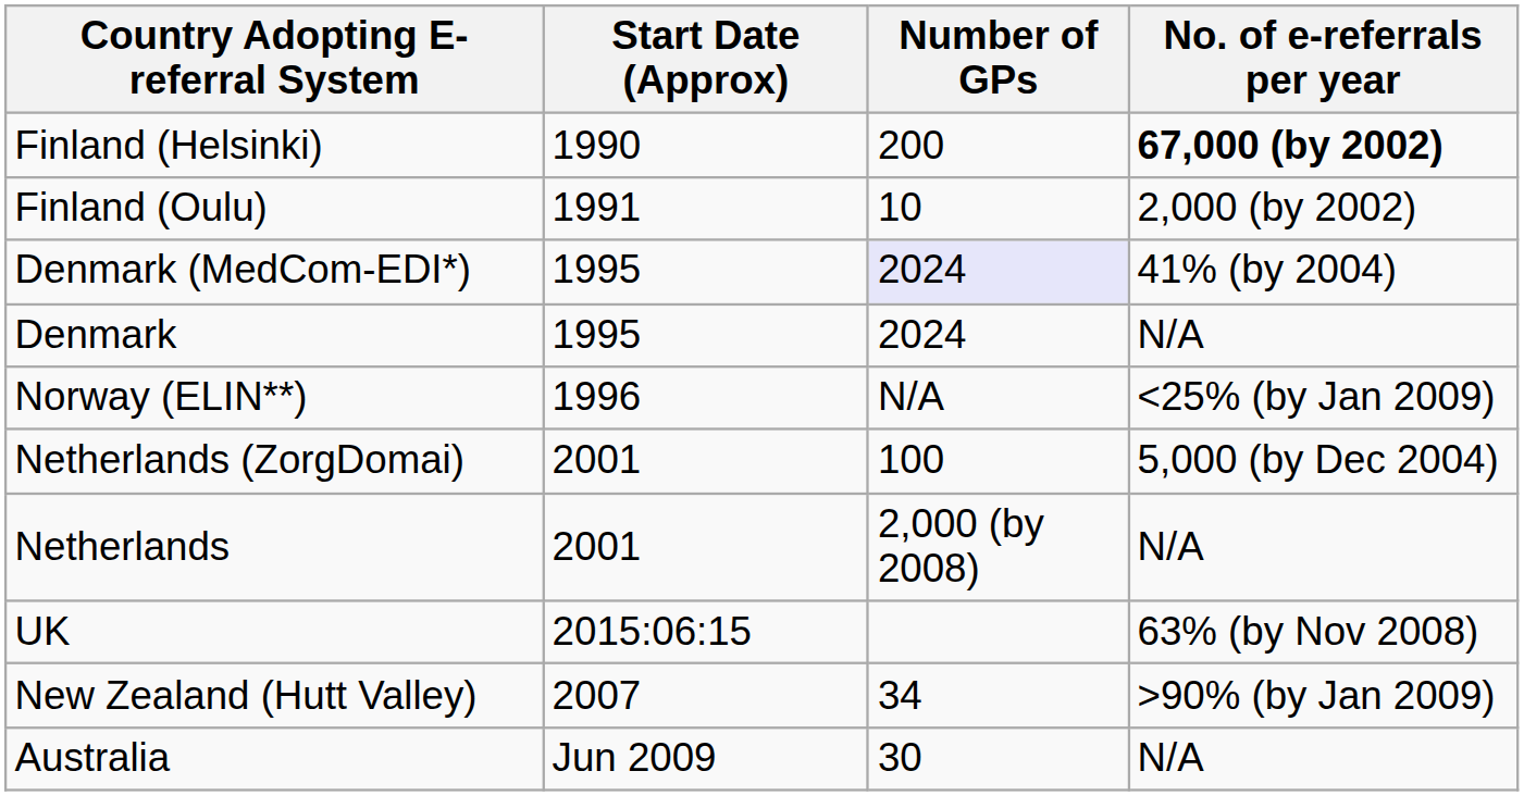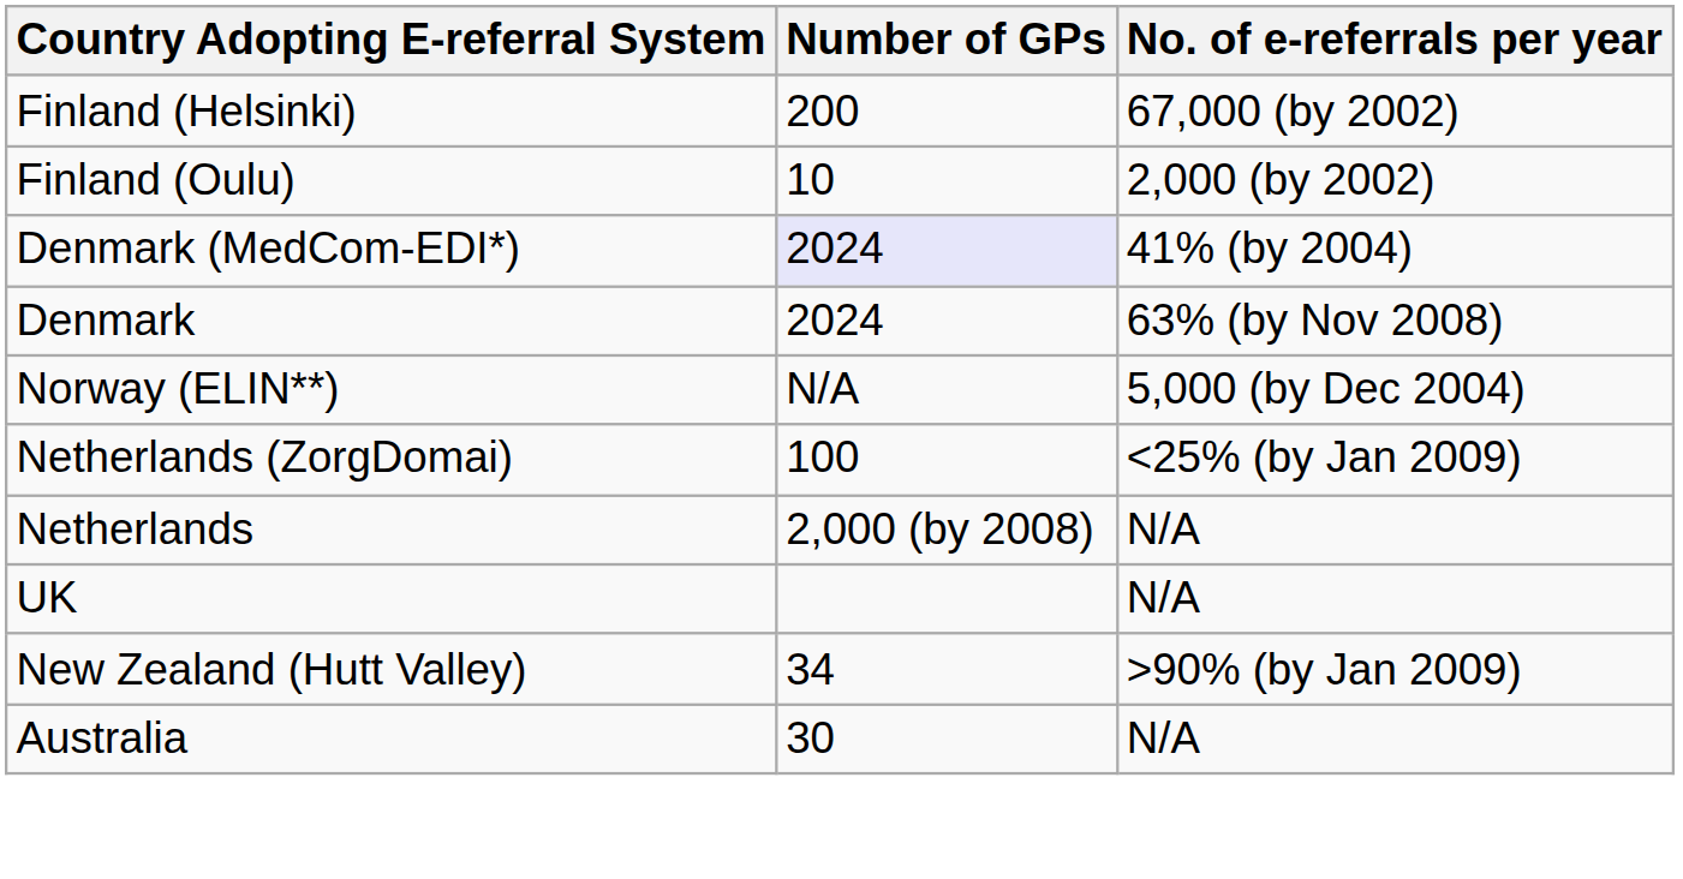- column: Start Date (Approx) | 1990 | 1991 | 1995 | 1995 | 1996 | 2001 | 2001 | 2015:06:15 | 2007 | Jun 2009
Finland (Helsinki) | No. of e-referrals per year: bold -> normal
Denmark | No. of e-referrals per year: N/A -> 63% (by Nov 2008)
Norway (ELIN**) | No. of e-referrals per year: <25% (by Jan 2009) -> 5,000 (by Dec 2004)
Netherlands (ZorgDomai) | No. of e-referrals per year: 5,000 (by Dec 2004) -> <25% (by Jan 2009)
UK | No. of e-referrals per year: 63% (by Nov 2008) -> N/A
